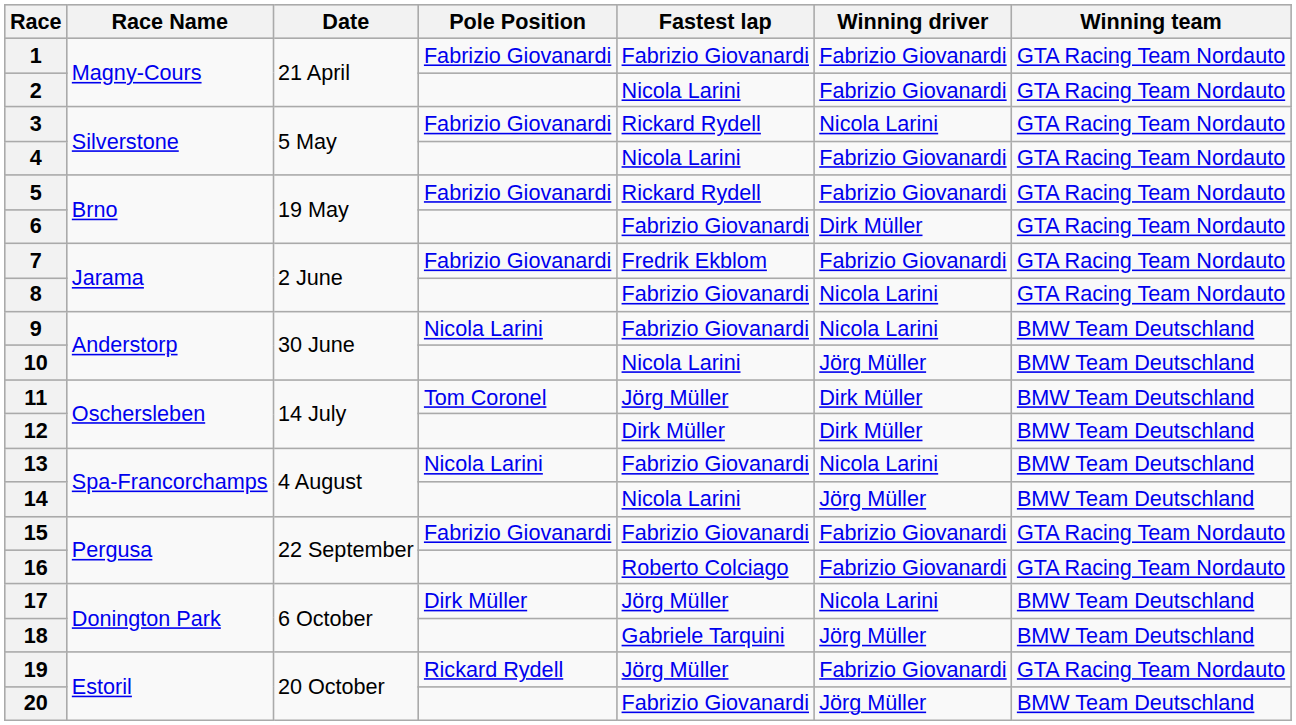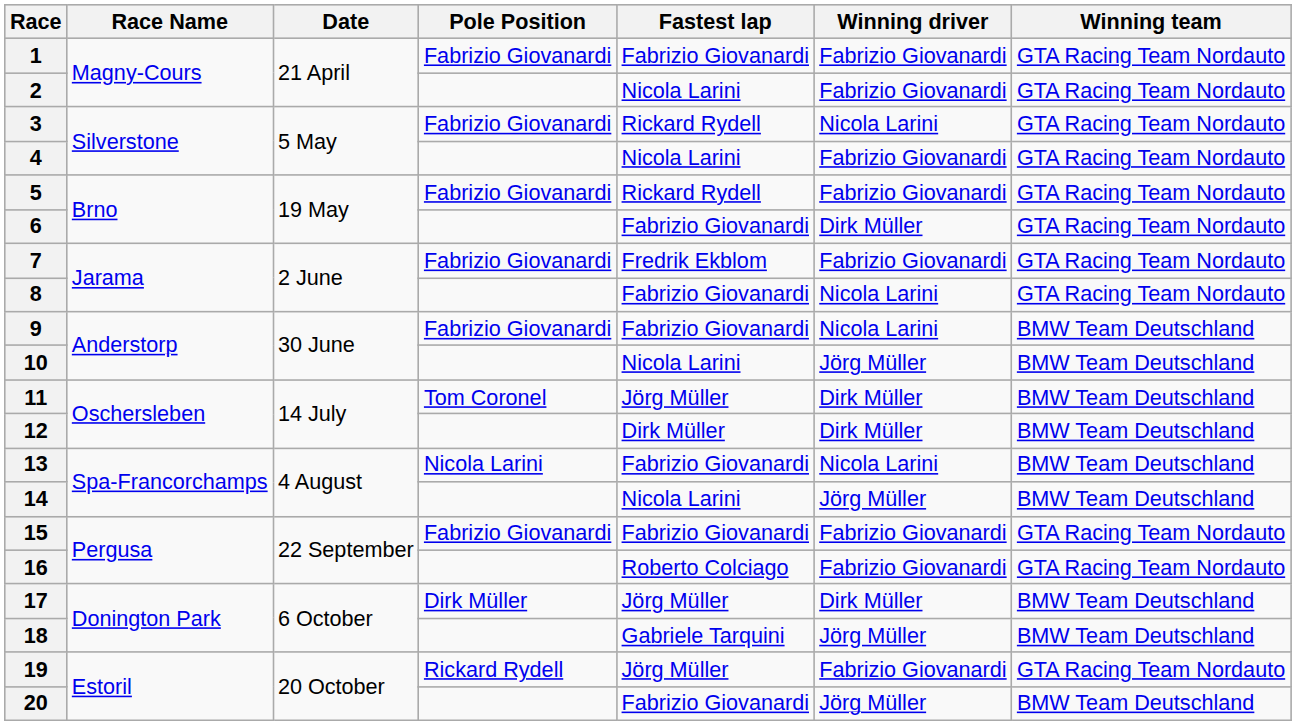9 | Pole Position: Nicola Larini -> Fabrizio Giovanardi
17 | Winning driver: Nicola Larini -> Dirk Müller
